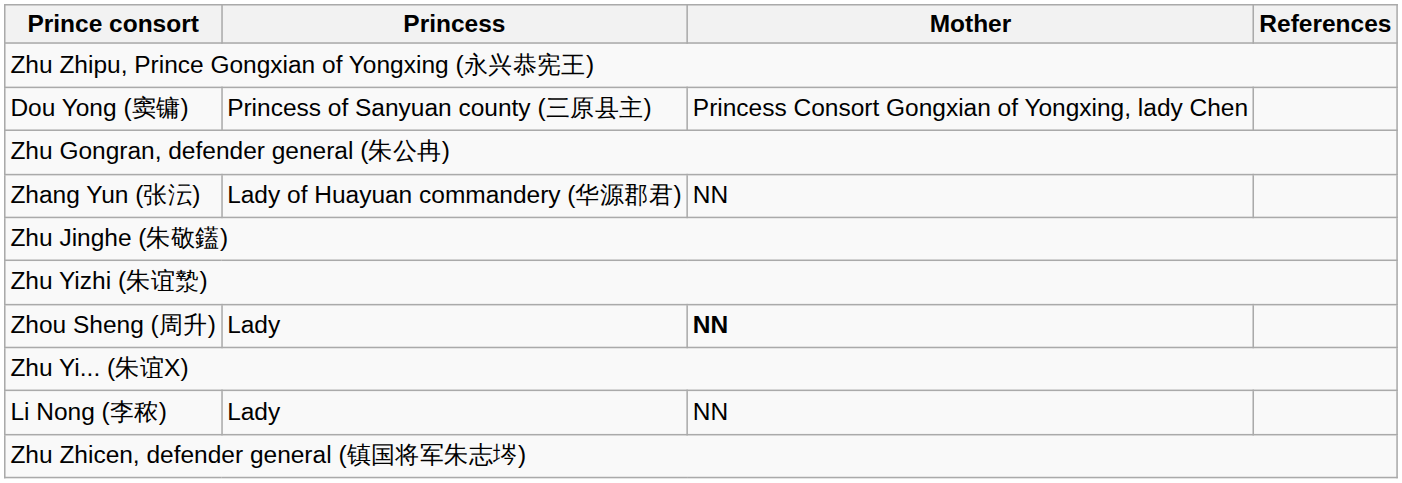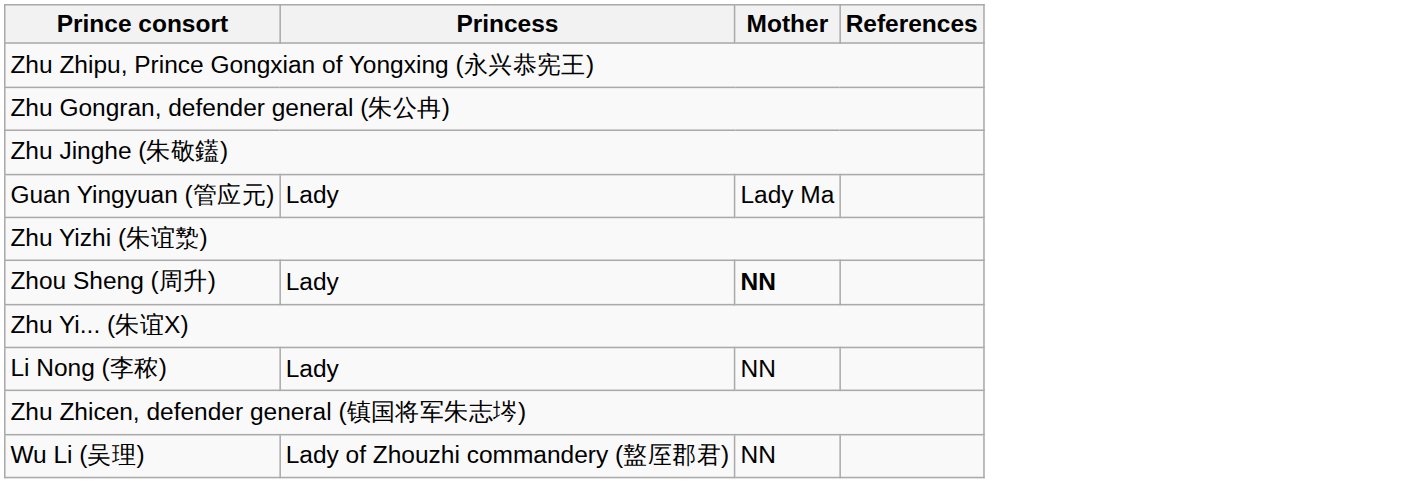- row: Dou Yong (窦镛) | Princess of Sanyuan county (三原县主) | Princess Consort Gongxian of Yongxing, lady Chen
- row: Zhang Yun (张沄) | Lady of Huayuan commandery (华源郡君) | NN
+ row: Guan Yingyuan (管应元) | Lady | Lady Ma
+ row: Wu Li (吴理) | Lady of Zhouzhi commandery (盩厔郡君) | NN
